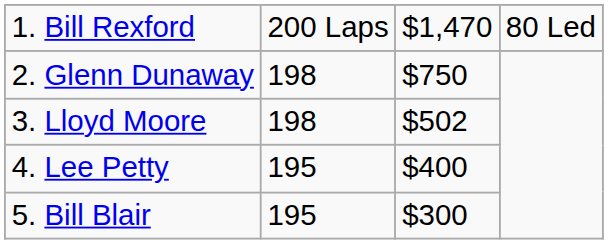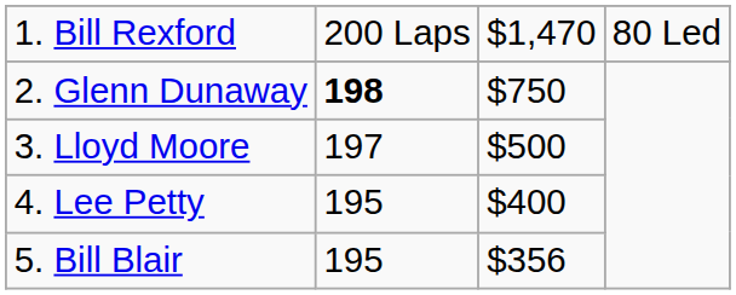2. Glenn Dunaway | column 2: normal -> bold
3. Lloyd Moore | column 2: 198 -> 197
3. Lloyd Moore | column 3: $502 -> $500
5. Bill Blair | column 3: $300 -> $356
